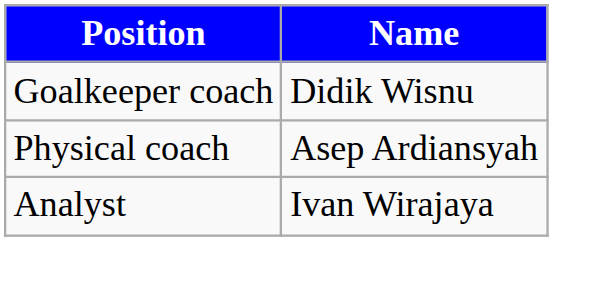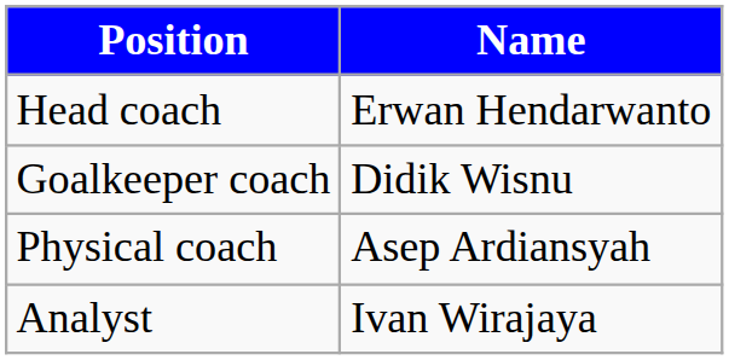+ row: Head coach | Erwan Hendarwanto
